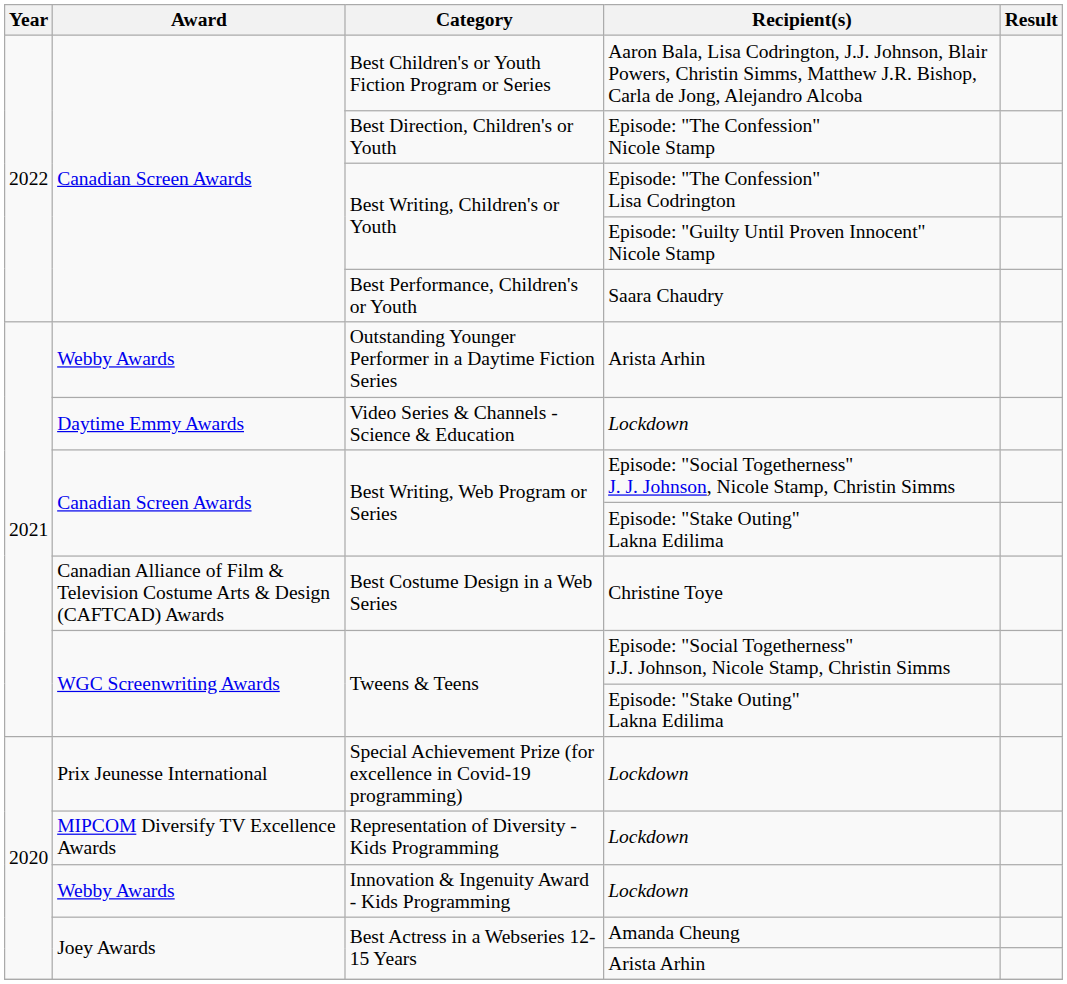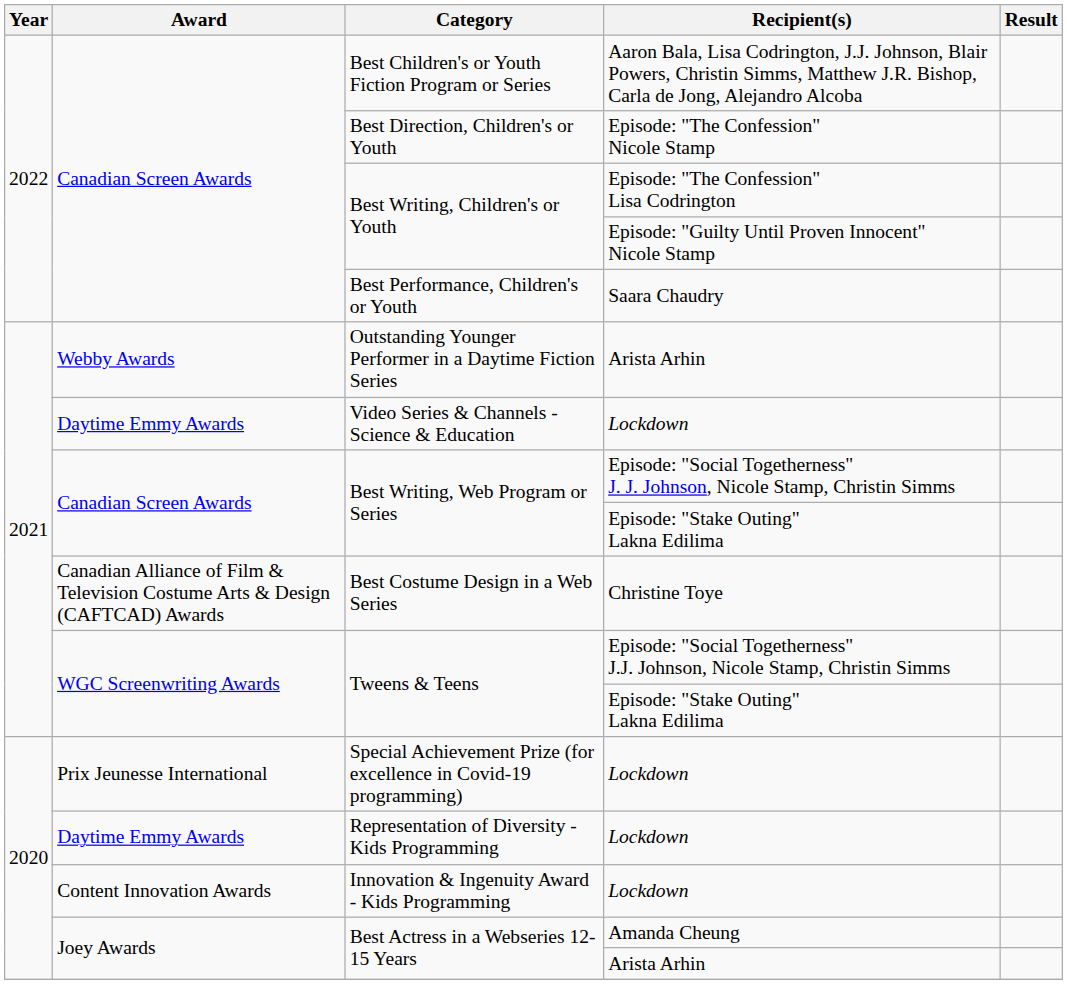Representation of Diversity - Kids Programming | Award: MIPCOM Diversify TV Excellence Awards -> Daytime Emmy Awards
Innovation & Ingenuity Award - Kids Programming | Award: Webby Awards -> Content Innovation Awards
